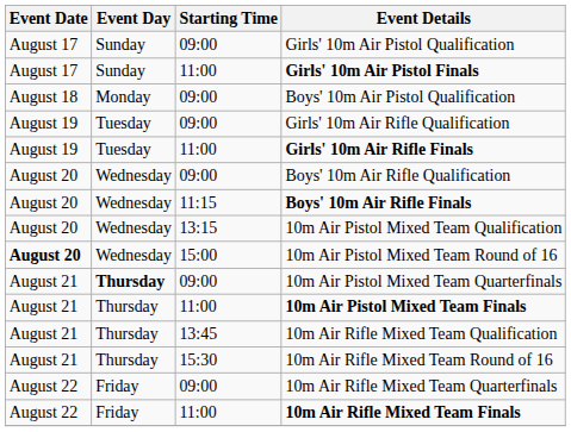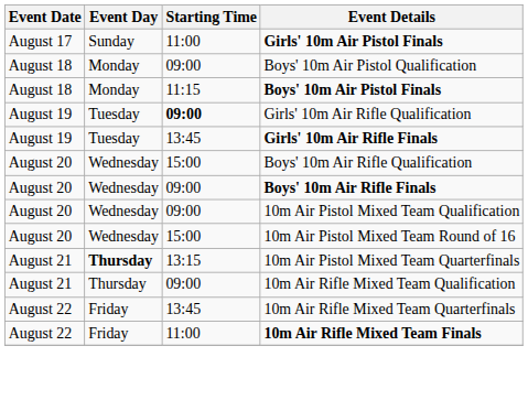- row: August 17 | Sunday | 09:00 | Girls' 10m Air Pistol Qualification
+ row: August 18 | Monday | 11:15 | Boys' 10m Air Pistol Finals
Girls' 10m Air Rifle Qualification | Starting Time: normal -> bold
Girls' 10m Air Rifle Finals | Starting Time: 11:00 -> 13:45
Boys' 10m Air Rifle Qualification | Starting Time: 09:00 -> 15:00
Boys' 10m Air Rifle Finals | Starting Time: 11:15 -> 09:00
10m Air Pistol Mixed Team Qualification | Starting Time: 13:15 -> 09:00
10m Air Pistol Mixed Team Round of 16 | Event Date: bold -> normal
10m Air Pistol Mixed Team Quarterfinals | Starting Time: 09:00 -> 13:15
- row: August 21 | Thursday | 11:00 | 10m Air Pistol Mixed Team Finals
10m Air Rifle Mixed Team Qualification | Starting Time: 13:45 -> 09:00
- row: August 21 | Thursday | 15:30 | 10m Air Rifle Mixed Team Round of 16
10m Air Rifle Mixed Team Quarterfinals | Starting Time: 09:00 -> 13:45
